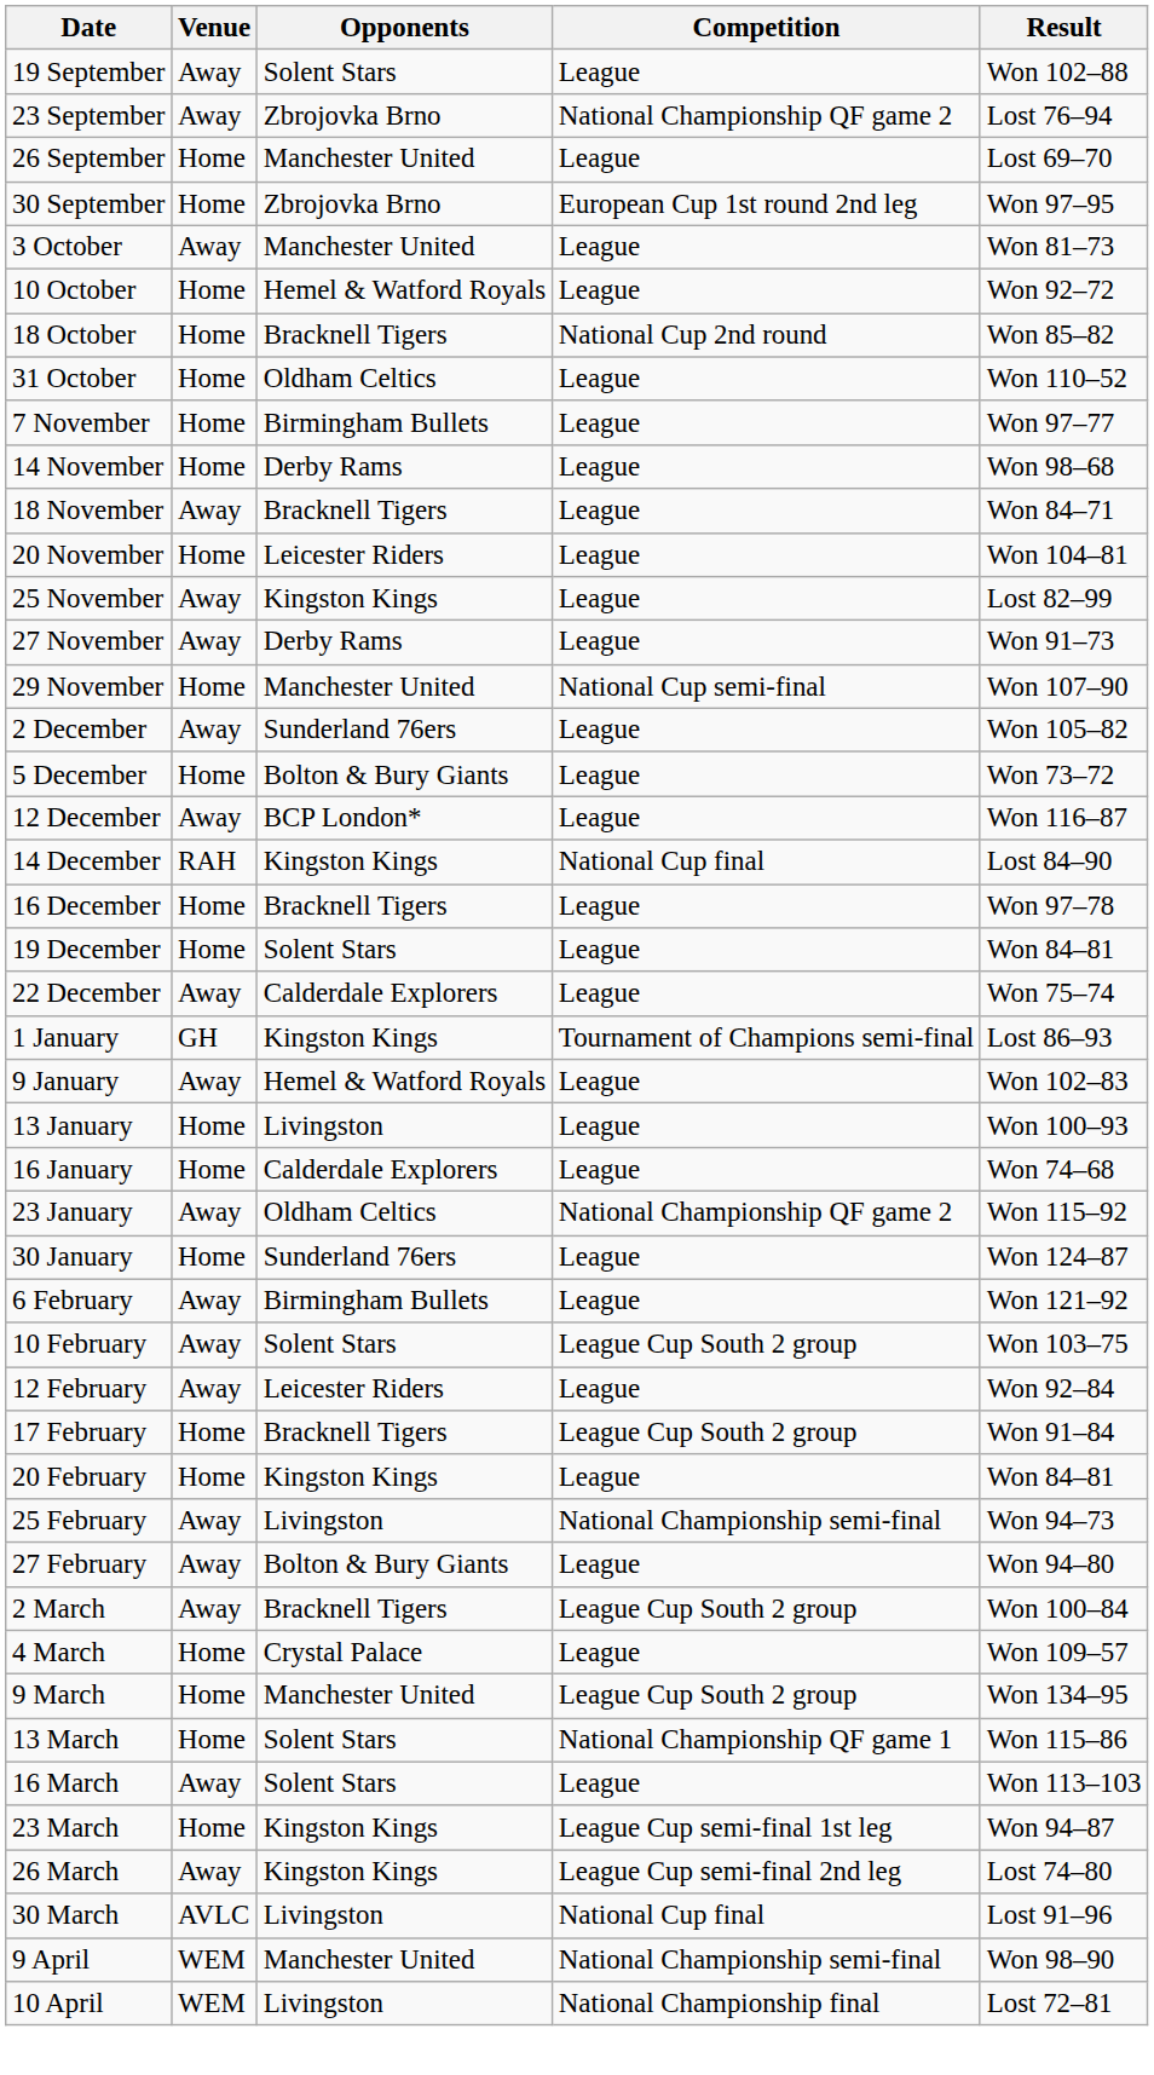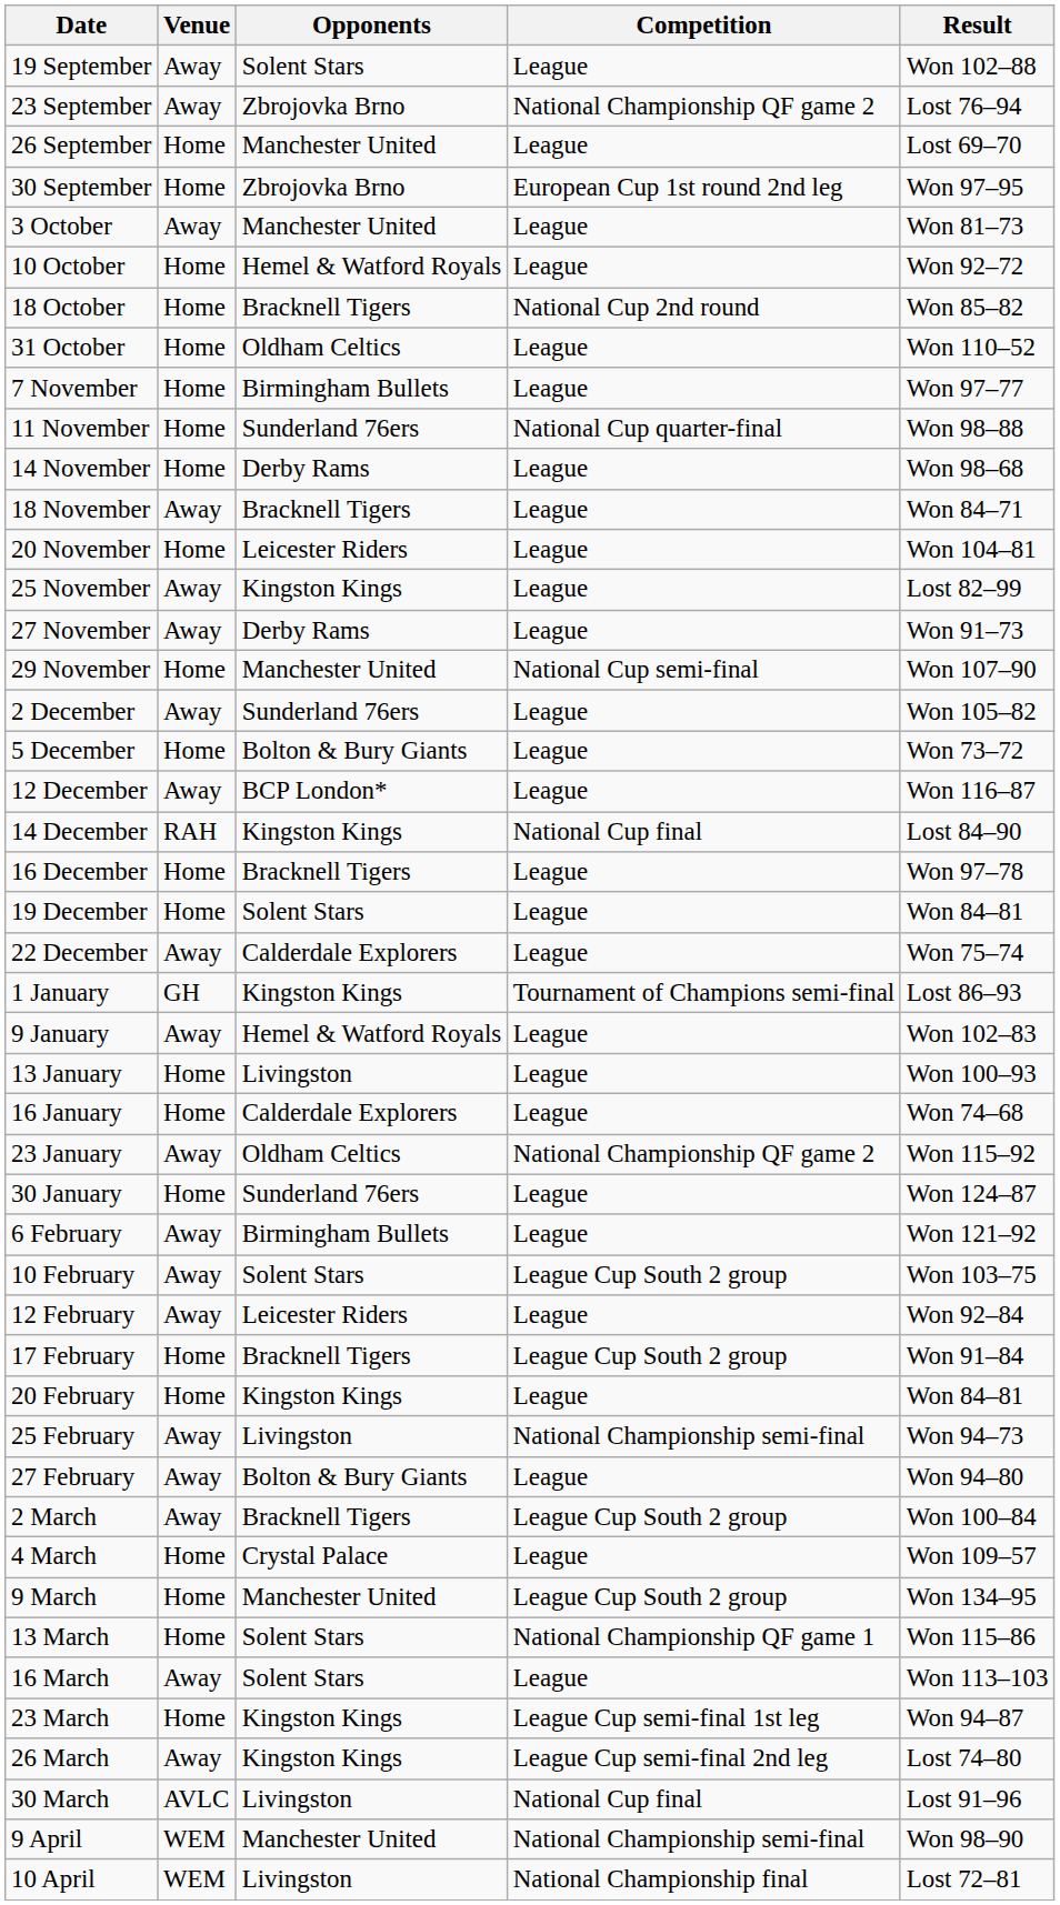+ row: 11 November | Home | Sunderland 76ers | National Cup quarter-final | Won 98–88
